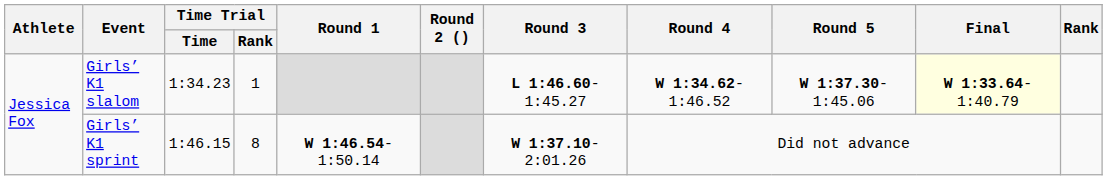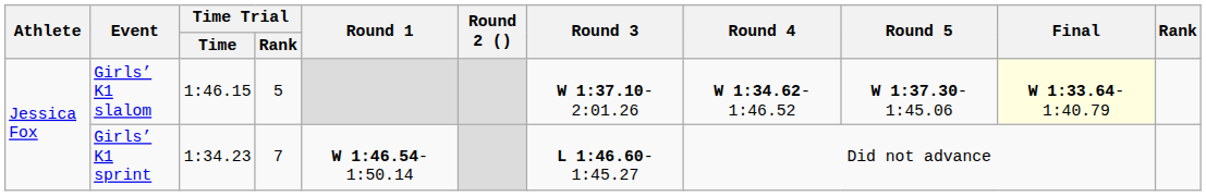Girls’ K1 slalom | Time Trial / Time: 1:34.23 -> 1:46.15
Girls’ K1 slalom | Time Trial / Rank: 1 -> 5
Girls’ K1 slalom | Round 3: L 1:46.60-1:45.27 -> W 1:37.10-2:01.26
Girls’ K1 sprint | Time Trial / Time: 1:46.15 -> 1:34.23
Girls’ K1 sprint | Time Trial / Rank: 8 -> 7
Girls’ K1 sprint | Round 3: W 1:37.10-2:01.26 -> L 1:46.60-1:45.27
